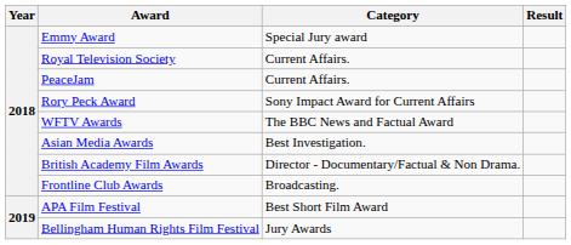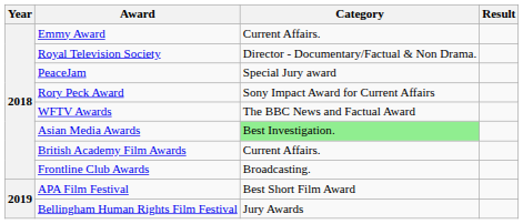Emmy Award | Category: Special Jury award -> Current Affairs.
Royal Television Society | Category: Current Affairs. -> Director - Documentary/Factual & Non Drama.
PeaceJam | Category: Current Affairs. -> Special Jury award
Asian Media Awards | Category: no background -> lightgreen background
British Academy Film Awards | Category: Director - Documentary/Factual & Non Drama. -> Current Affairs.
